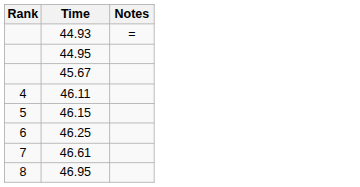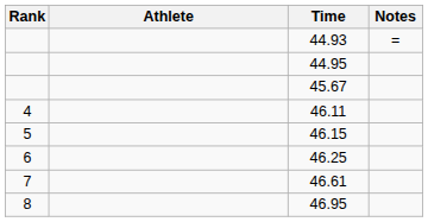+ column: Athlete
